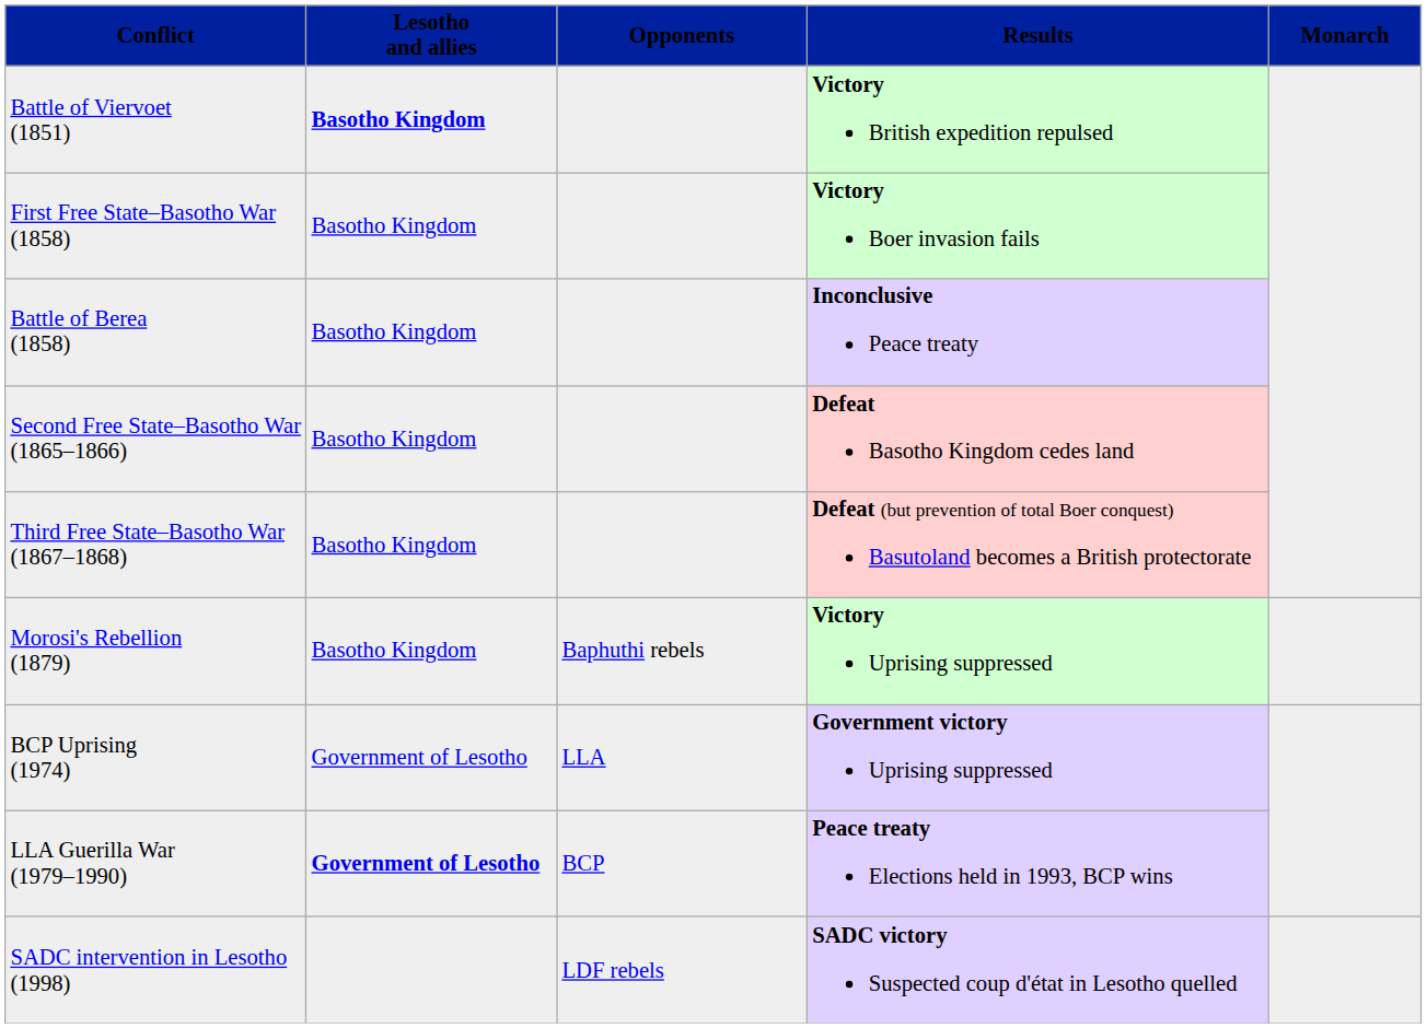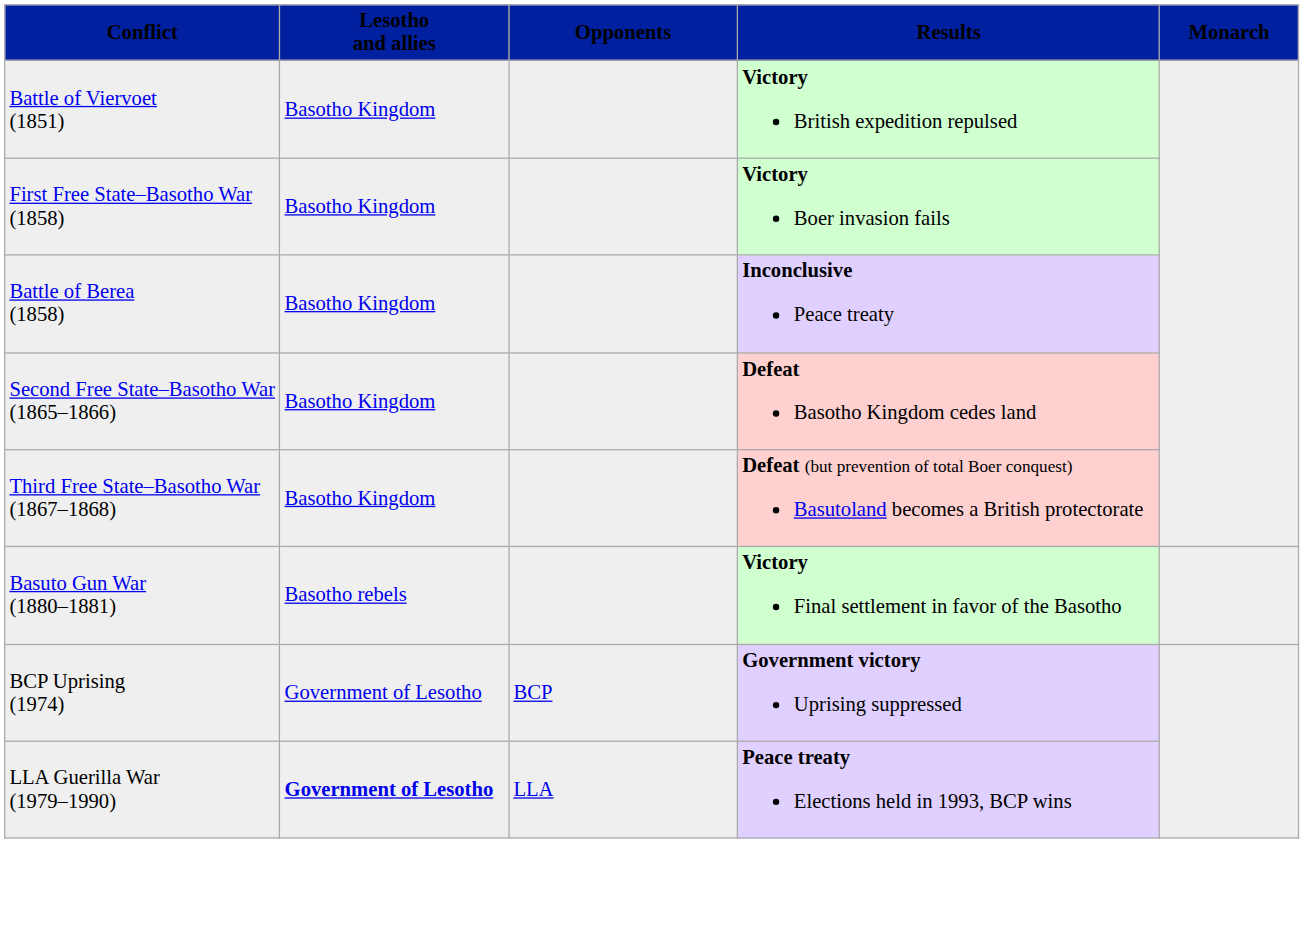Battle of Viervoet (1851) | Lesotho and allies: bold -> normal
- row: Morosi's Rebellion (1879) | Basotho Kingdom | Baphuthi rebels | Victory Uprising suppressed
+ row: Basuto Gun War (1880–1881) | Basotho rebels | Victory Final settlement in favor of the Basotho
BCP Uprising (1974) | Opponents: LLA -> BCP
LLA Guerilla War (1979–1990) | Opponents: BCP -> LLA
- row: SADC intervention in Lesotho (1998) | LDF rebels | SADC victory Suspected coup d'état in Lesotho quelled
